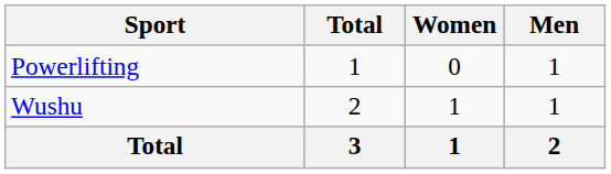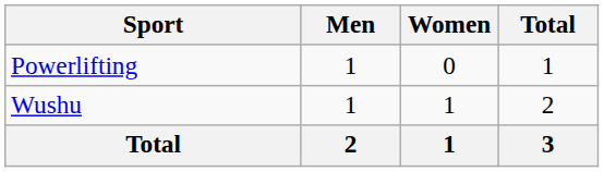columns swapped: Men <-> Total
